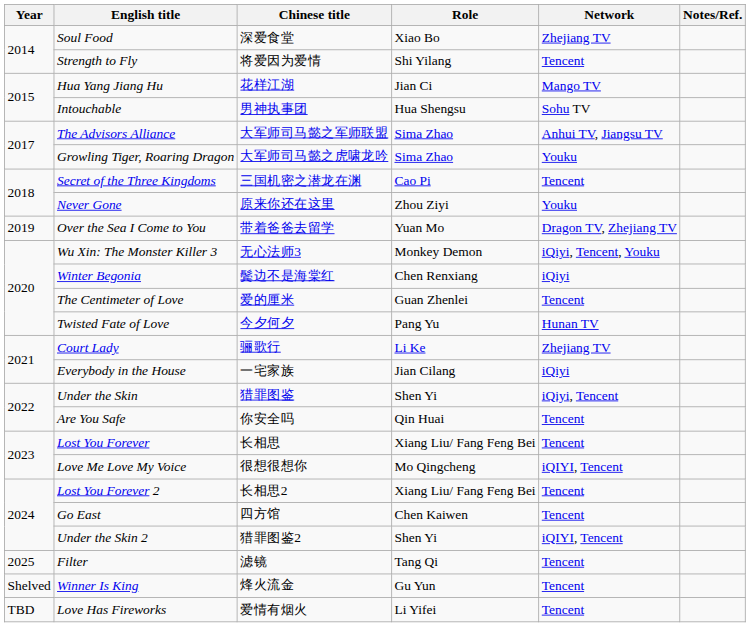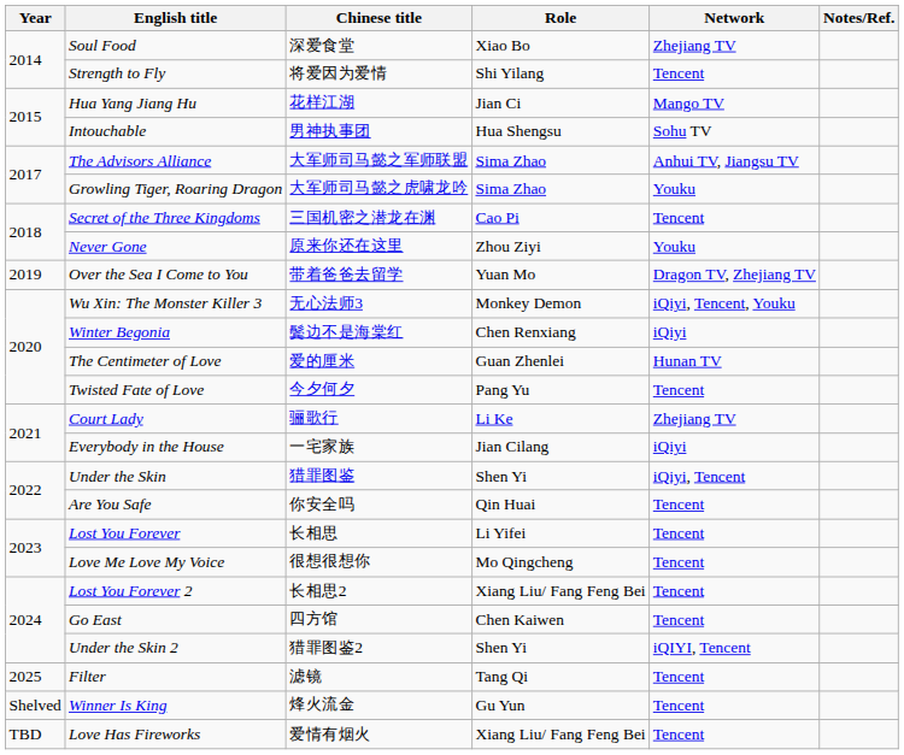The Centimeter of Love | Network: Tencent -> Hunan TV
Twisted Fate of Love | Network: Hunan TV -> Tencent
Lost You Forever | Role: Xiang Liu/ Fang Feng Bei -> Li Yifei
Love Me Love My Voice | Network: iQIYI, Tencent -> Tencent
Love Has Fireworks | Role: Li Yifei -> Xiang Liu/ Fang Feng Bei
